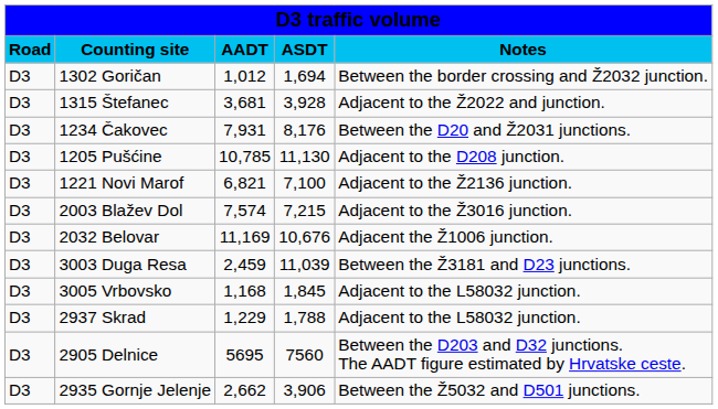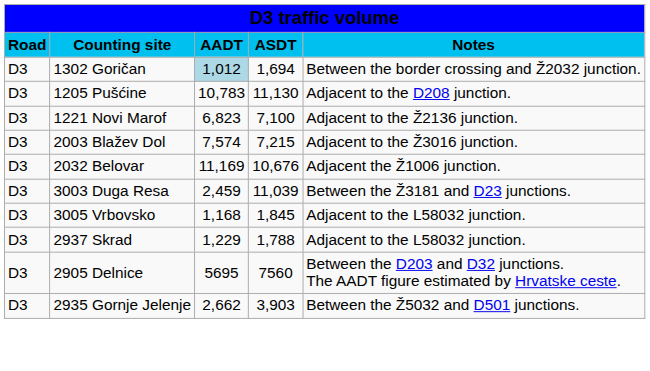1302 Goričan | column 3: no background -> lightblue background
- row: D3 | 1315 Štefanec | 3,681 | 3,928 | Adjacent to the Ž2022 and junction.
- row: D3 | 1234 Čakovec | 7,931 | 8,176 | Between the D20 and Ž2031 junctions.
1205 Pušćine | column 3: 10,785 -> 10,783
1221 Novi Marof | column 3: 6,821 -> 6,823
2935 Gornje Jelenje | column 4: 3,906 -> 3,903
